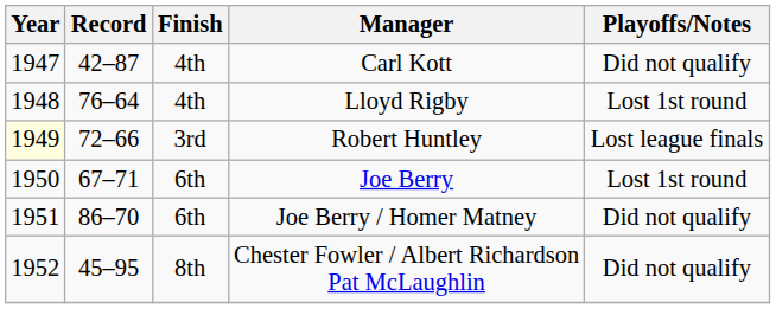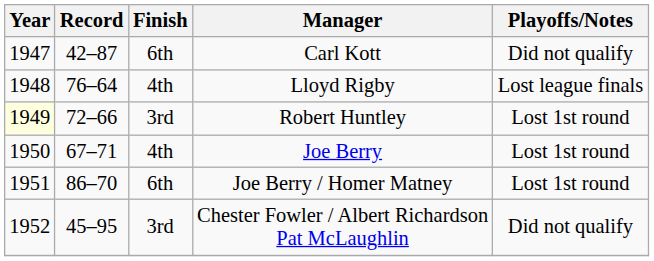Carl Kott | Finish: 4th -> 6th
Lloyd Rigby | Playoffs/Notes: Lost 1st round -> Lost league finals
Robert Huntley | Playoffs/Notes: Lost league finals -> Lost 1st round
Joe Berry | Finish: 6th -> 4th
Joe Berry / Homer Matney | Playoffs/Notes: Did not qualify -> Lost 1st round
Chester Fowler / Albert Richardson Pat McLaughlin | Finish: 8th -> 3rd
